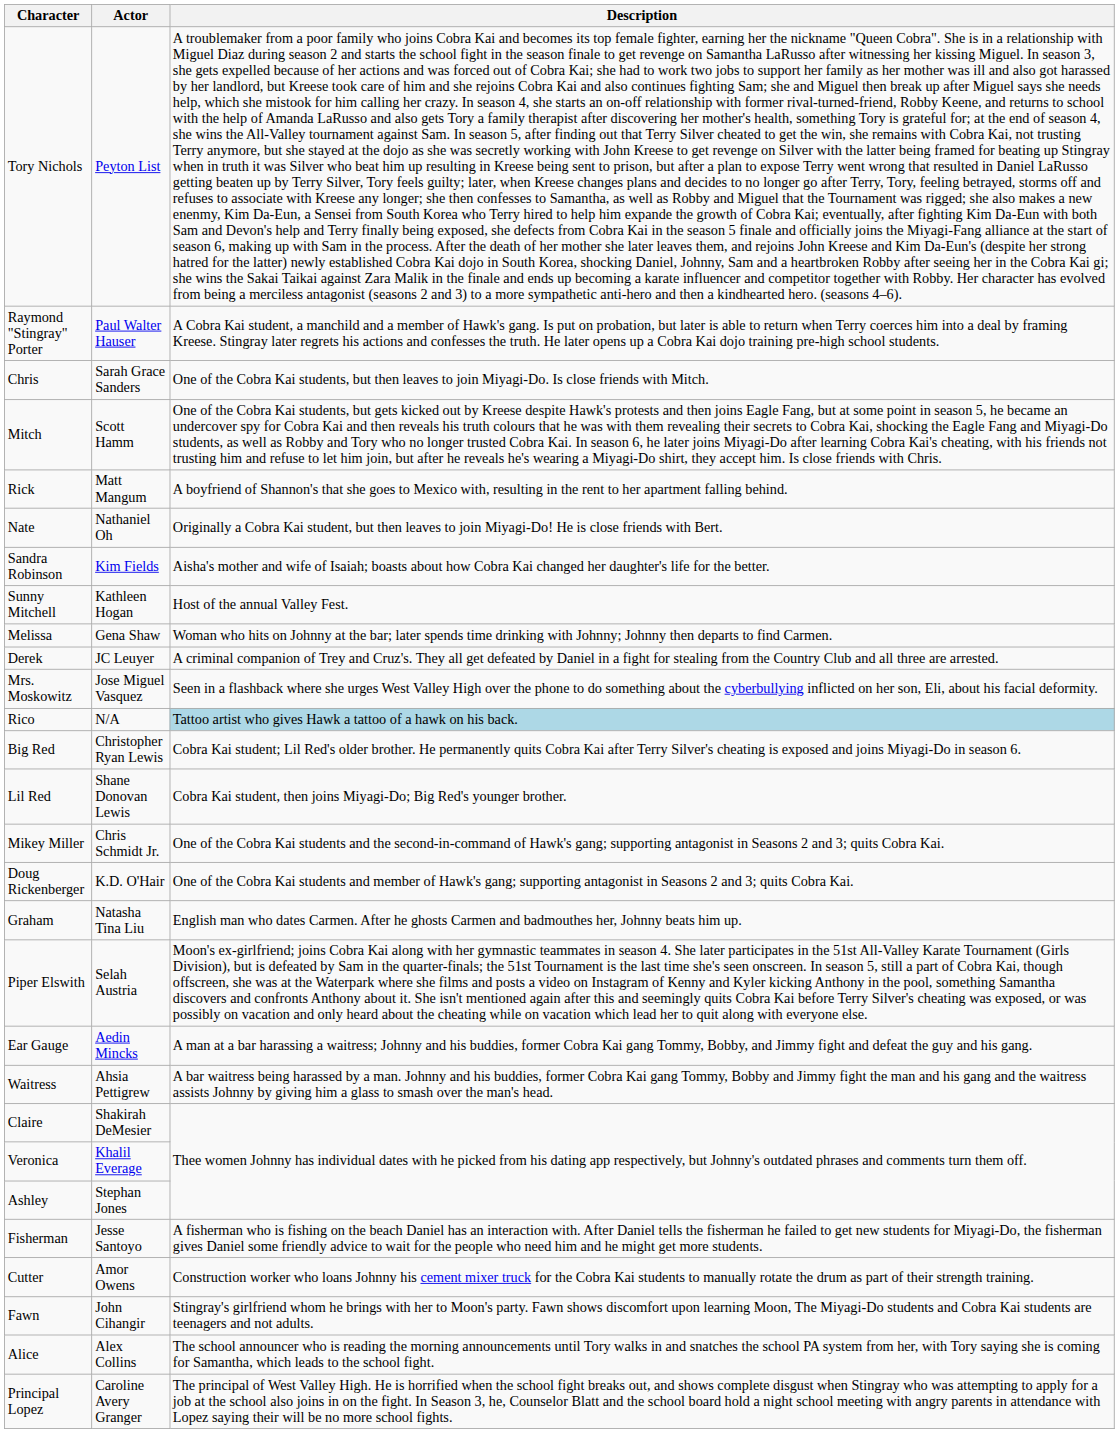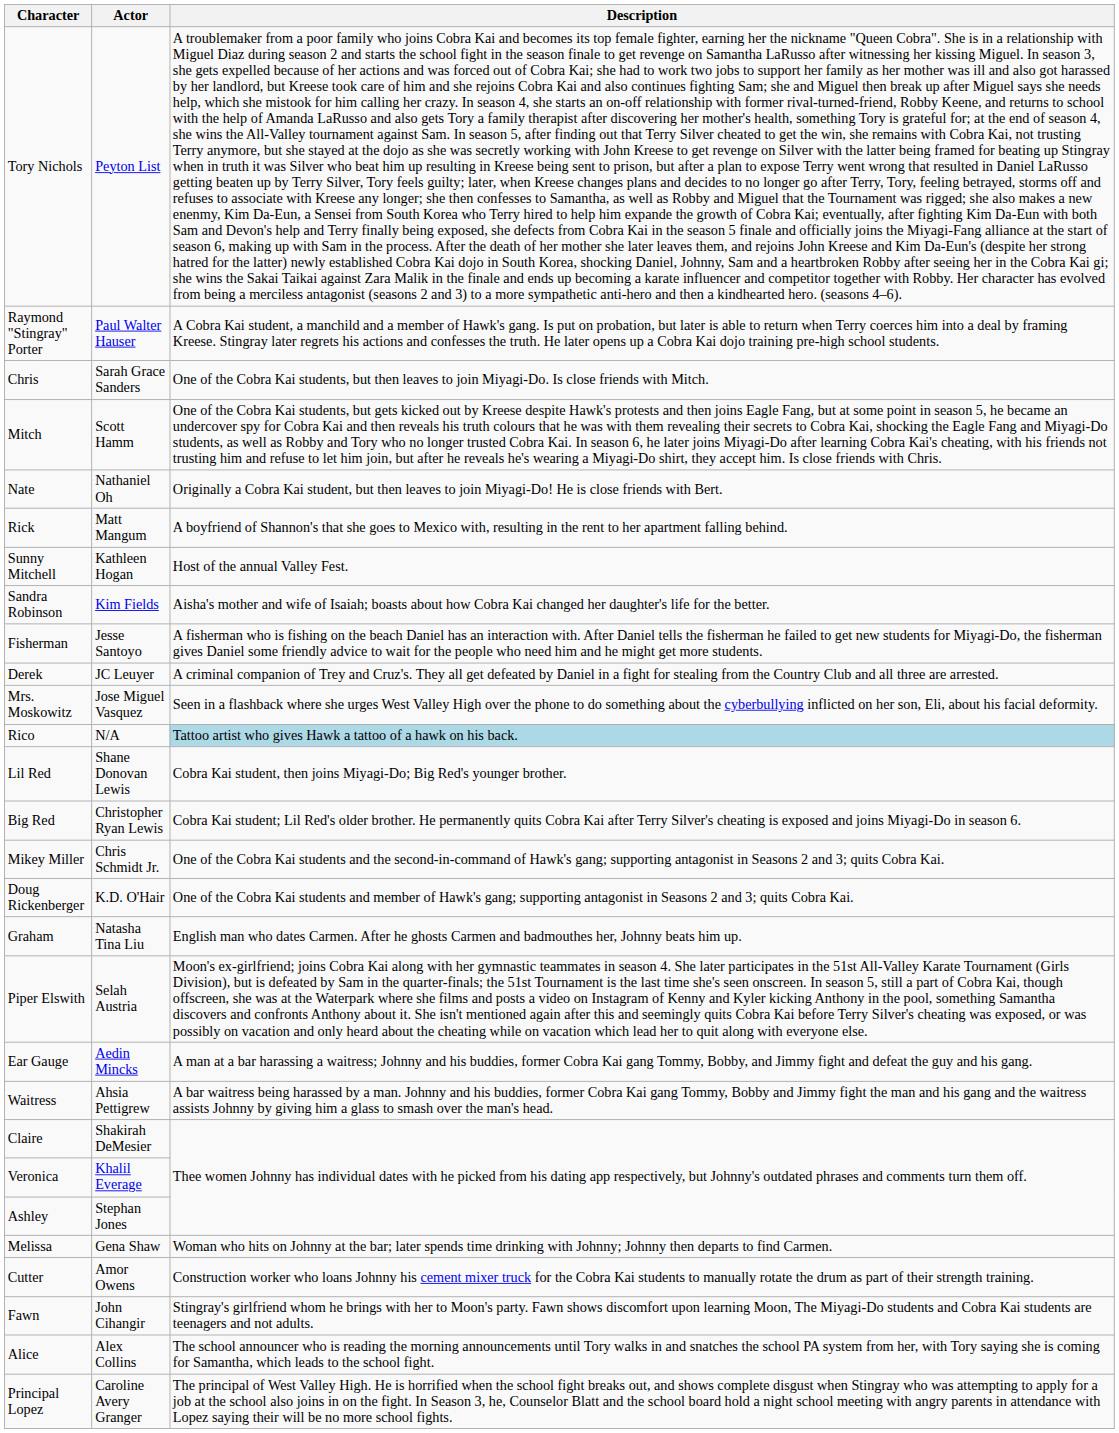rows swapped: Nate <-> Rick
rows swapped: Sunny Mitchell <-> Sandra Robinson
rows swapped: Fisherman <-> Melissa
rows swapped: Big Red <-> Lil Red
